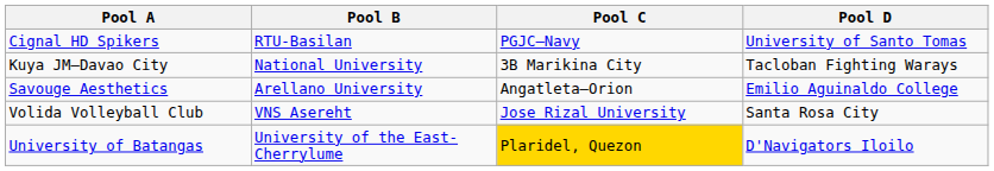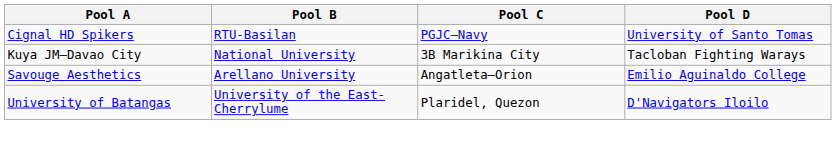- row: Volida Volleyball Club | VNS Asereht | Jose Rizal University | Santa Rosa City
University of Batangas | Pool C: gold background -> no background
